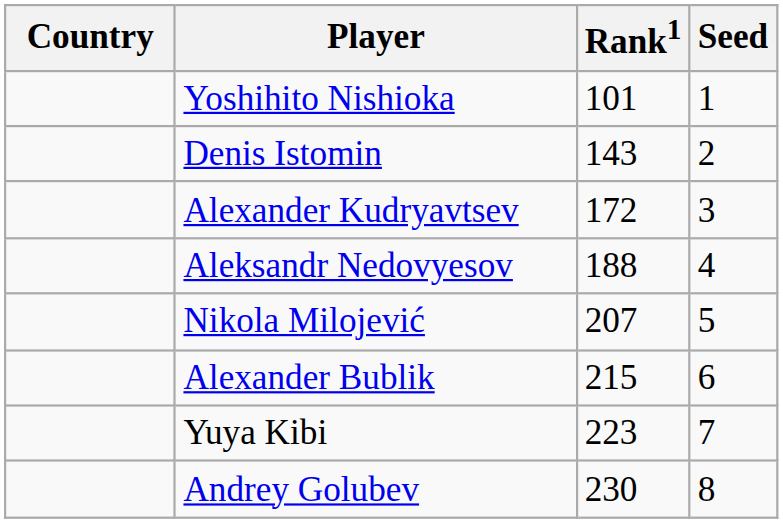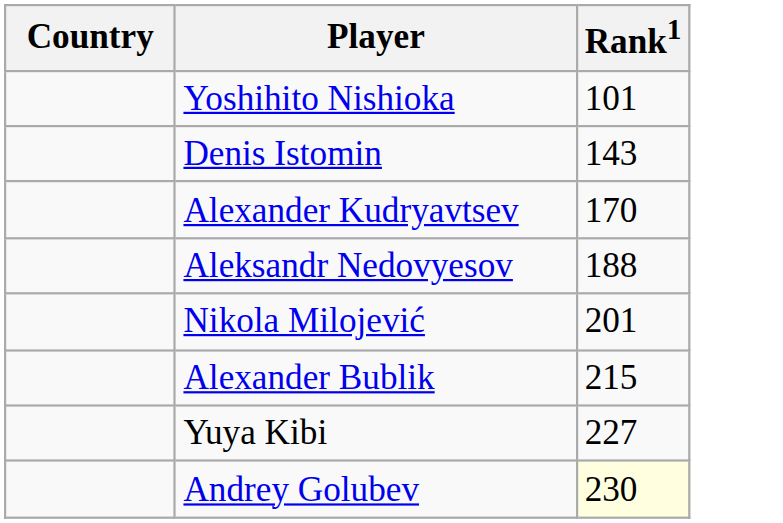- column: Seed | 1 | 2 | 3 | 4 | 5 | 6 | 7 | 8
Alexander Kudryavtsev | Rank1: 172 -> 170
Nikola Milojević | Rank1: 207 -> 201
Yuya Kibi | Rank1: 223 -> 227
Andrey Golubev | Rank1: no background -> lightyellow background
